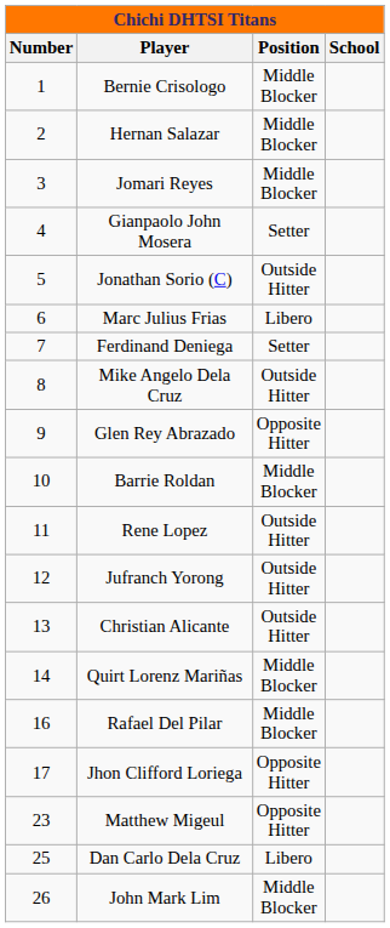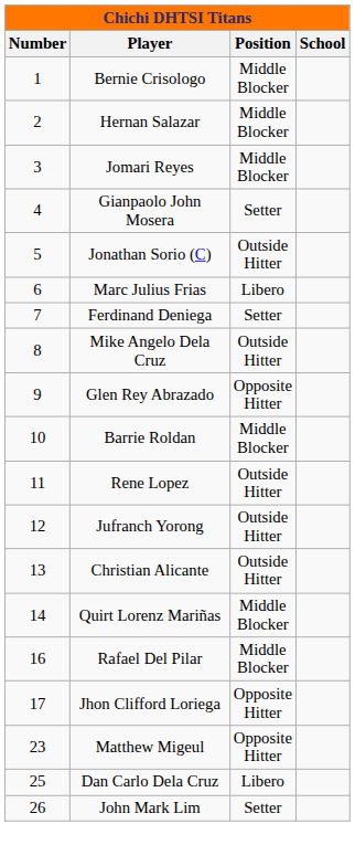John Mark Lim | Position: Middle Blocker -> Setter
